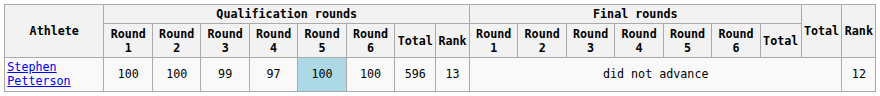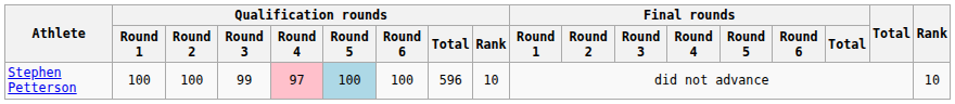Stephen Petterson | Qualification rounds / Round 4: no background -> pink background
Stephen Petterson | Qualification rounds / Rank: 13 -> 10
Stephen Petterson | Rank: 12 -> 10
